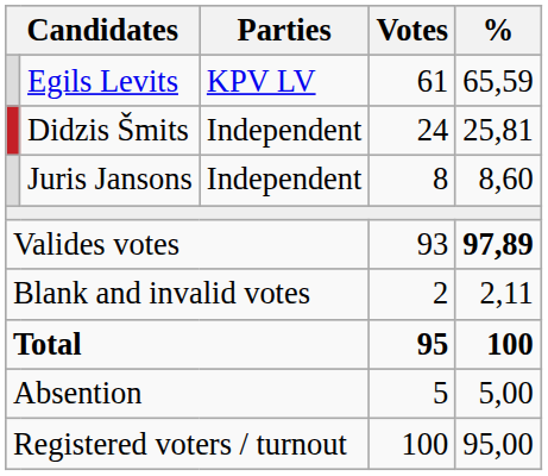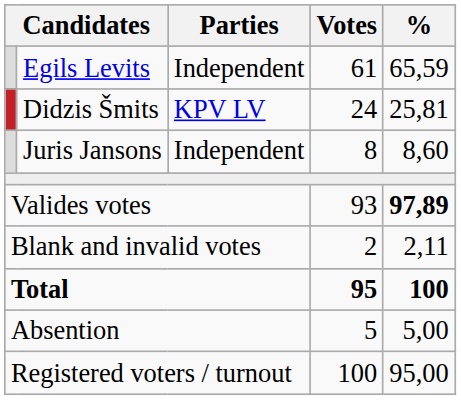Egils Levits | Parties: KPV LV -> Independent
Didzis Šmits | Parties: Independent -> KPV LV
